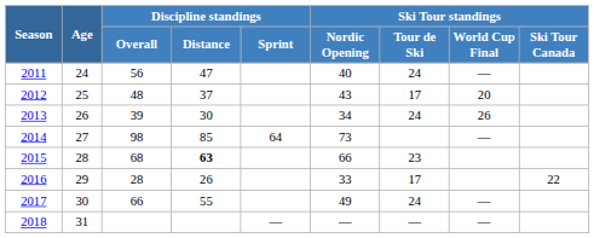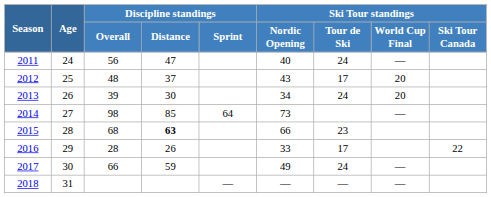2013 | Ski Tour standings / World Cup Final: 26 -> 20
2017 | Discipline standings / Distance: 55 -> 59
